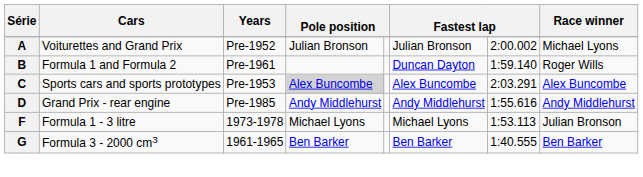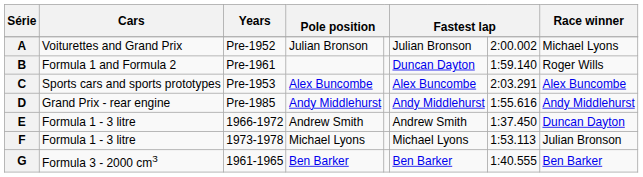C | column 4: lightgrey background -> no background
+ row: E | Formula 1 - 3 litre | 1966-1972 | Andrew Smith | Andrew Smith | 1:37.450 | Duncan Dayton
